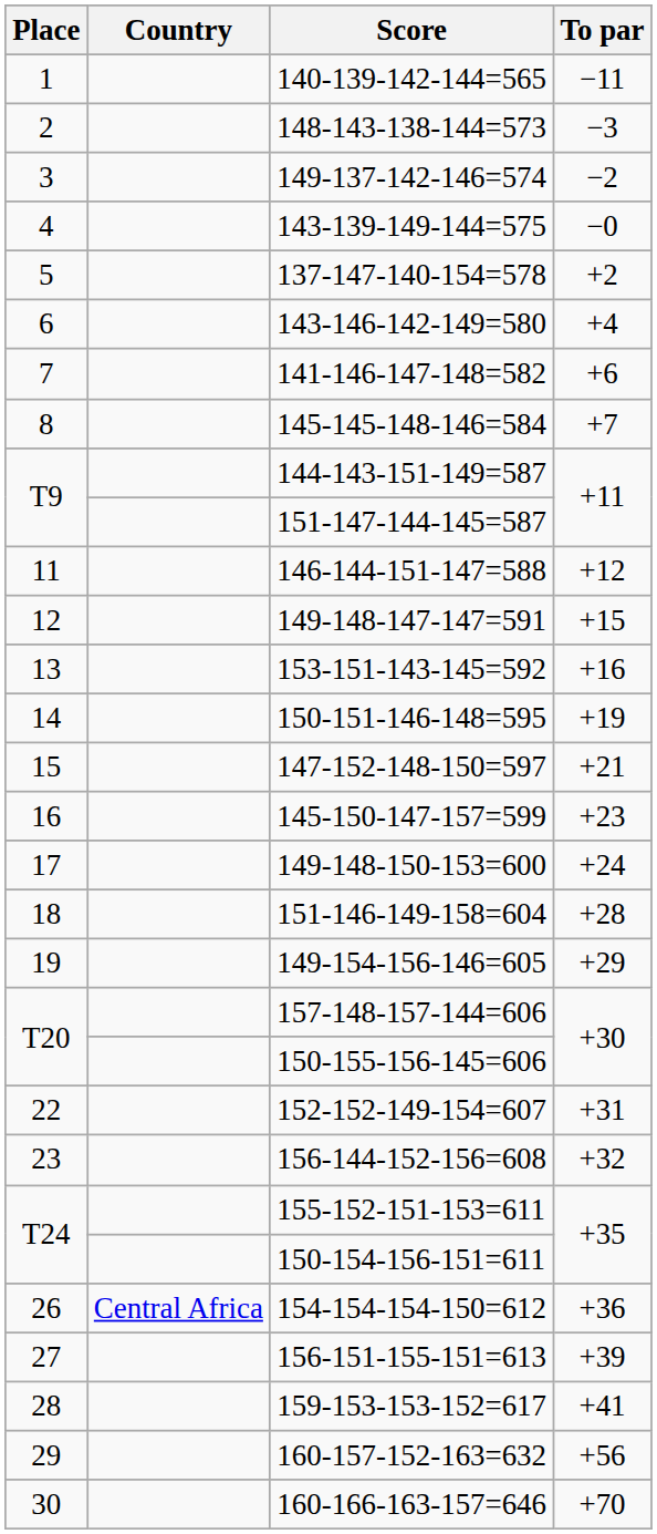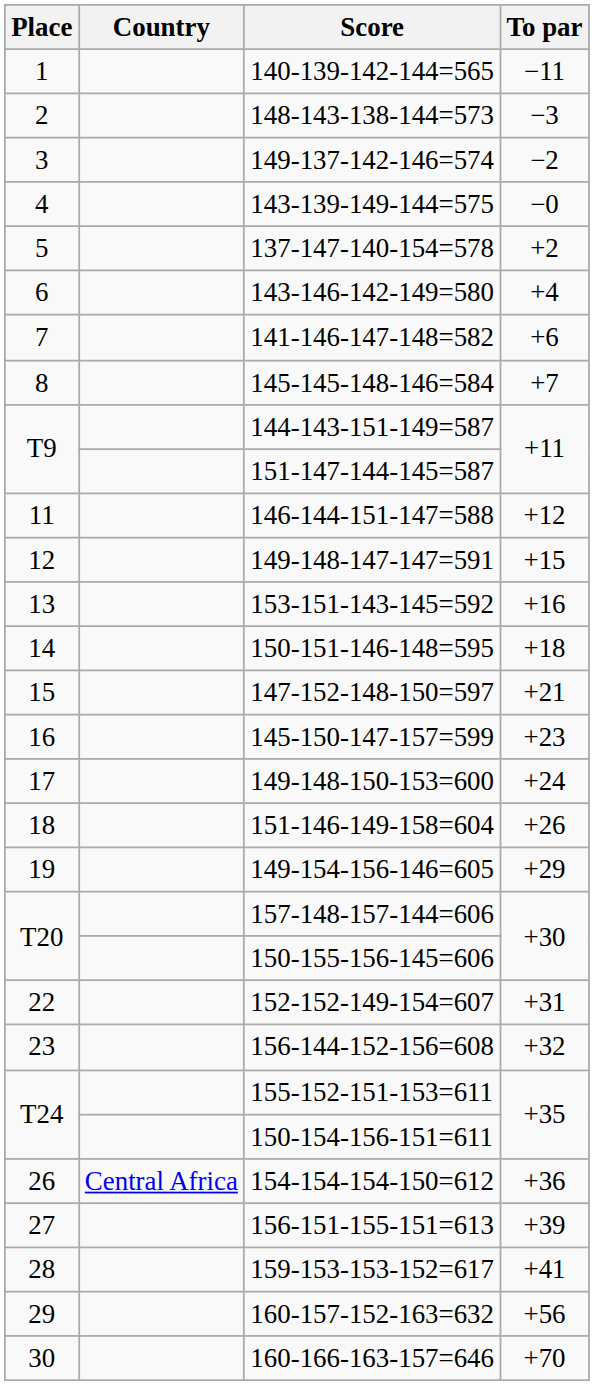150-151-146-148=595 | To par: +19 -> +18
151-146-149-158=604 | To par: +28 -> +26
